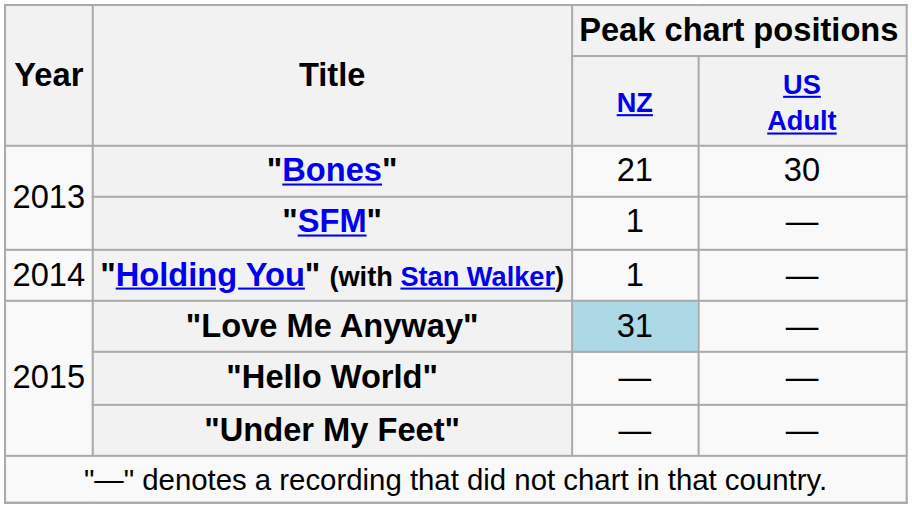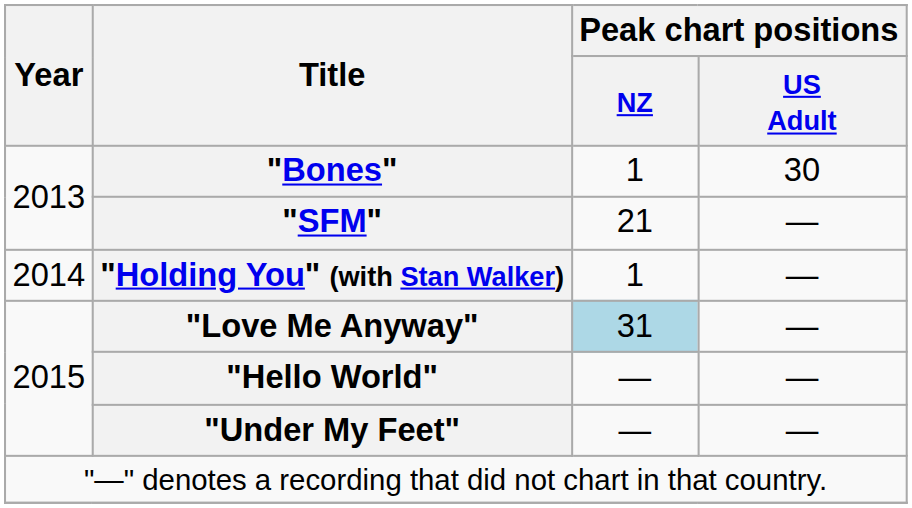"Bones" | Peak chart positions / NZ: 21 -> 1
"SFM" | Peak chart positions / NZ: 1 -> 21
